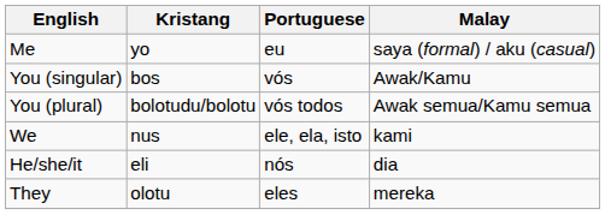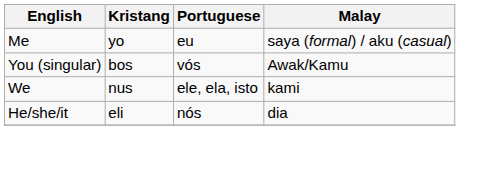- row: You (plural) | bolotudu/bolotu | vós todos | Awak semua/Kamu semua
- row: They | olotu | eles | mereka
